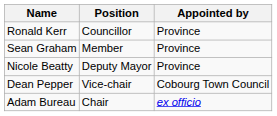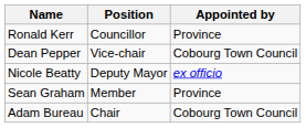rows swapped: Dean Pepper <-> Sean Graham
Nicole Beatty | Appointed by: Province -> ex officio
Adam Bureau | Appointed by: ex officio -> Cobourg Town Council
